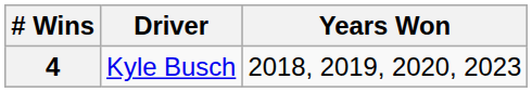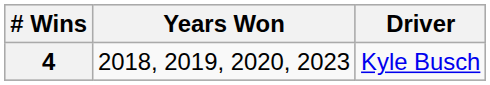columns swapped: Driver <-> Years Won
